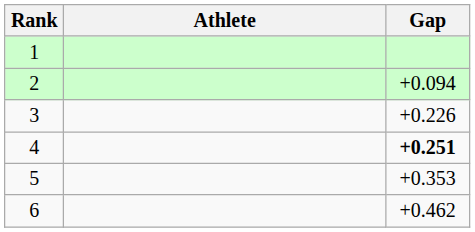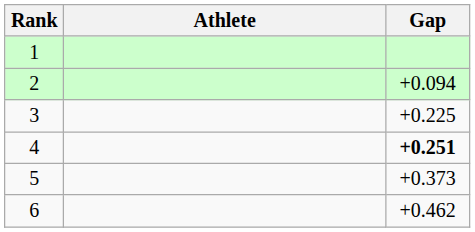3 | Gap: +0.226 -> +0.225
5 | Gap: +0.353 -> +0.373
